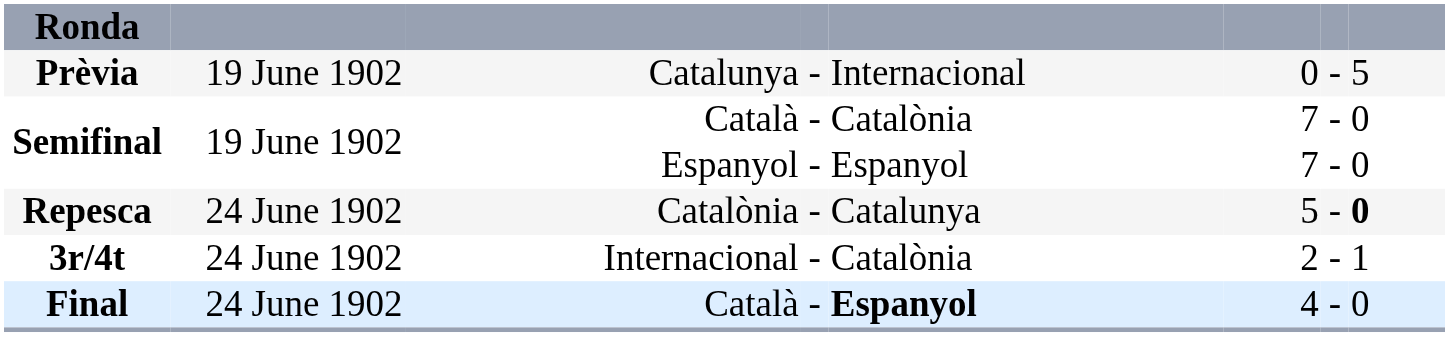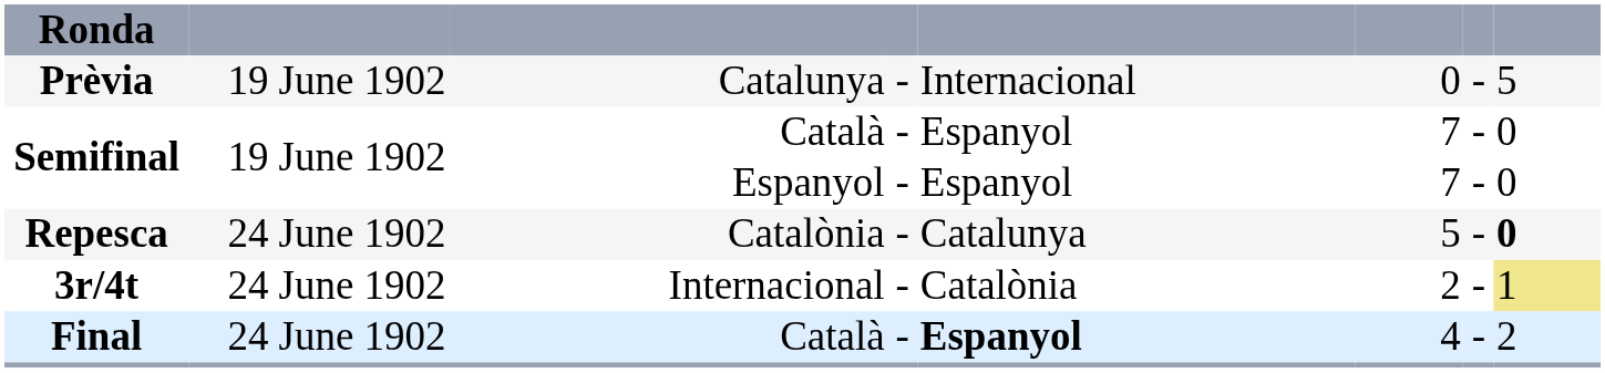Semifinal / Català | column 5: Catalònia -> Espanyol
3r/4t | column 8: no background -> khaki background
Final | column 8: 0 -> 2
